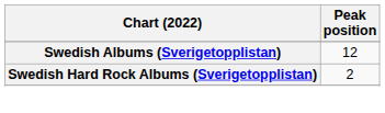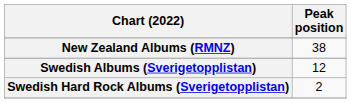+ row: New Zealand Albums (RMNZ) | 38
